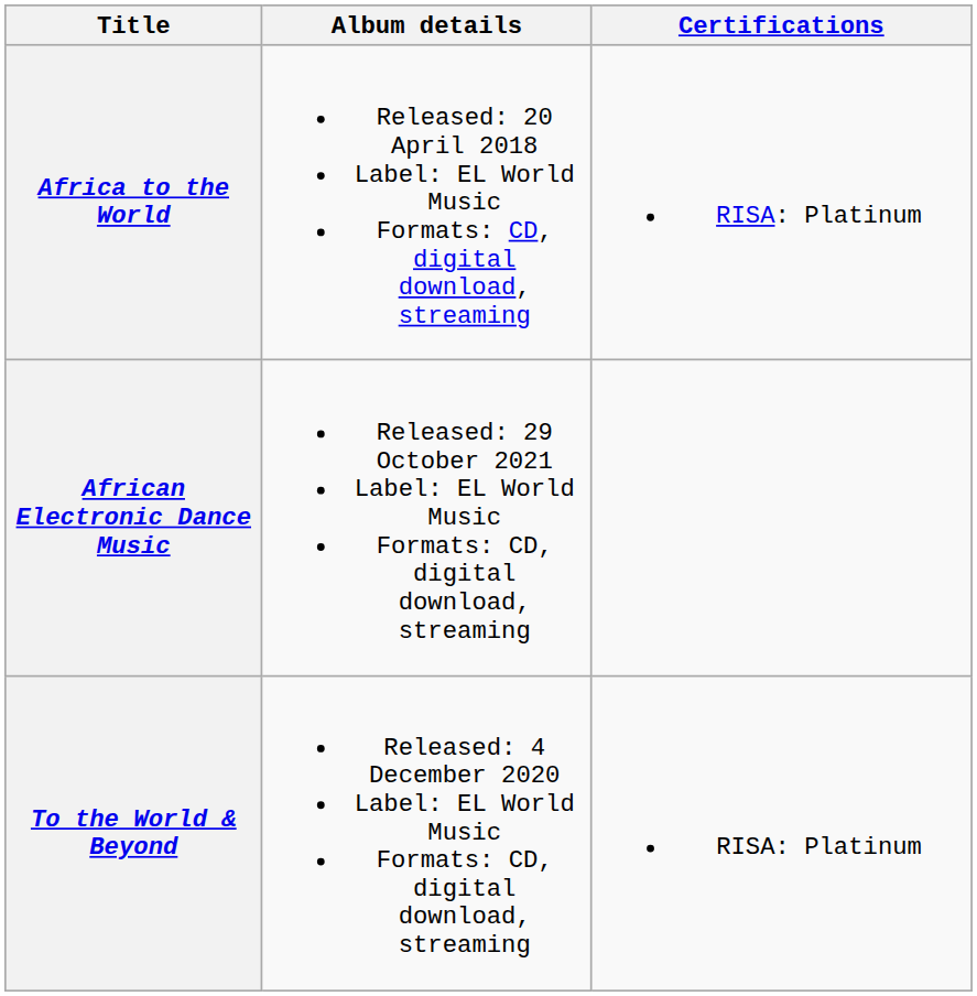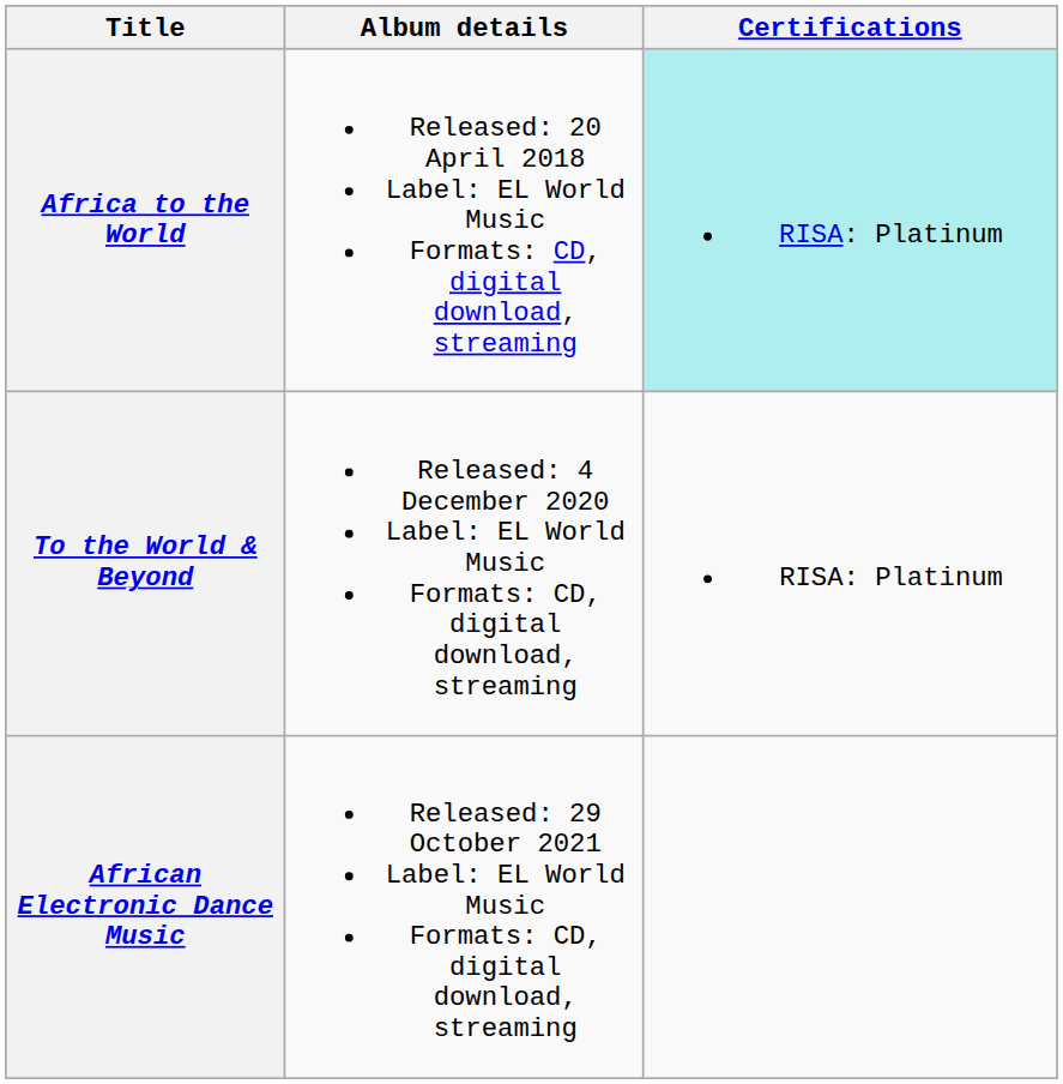Africa to the World | Certifications: no background -> paleturquoise background
rows swapped: To the World & Beyond <-> African Electronic Dance Music
